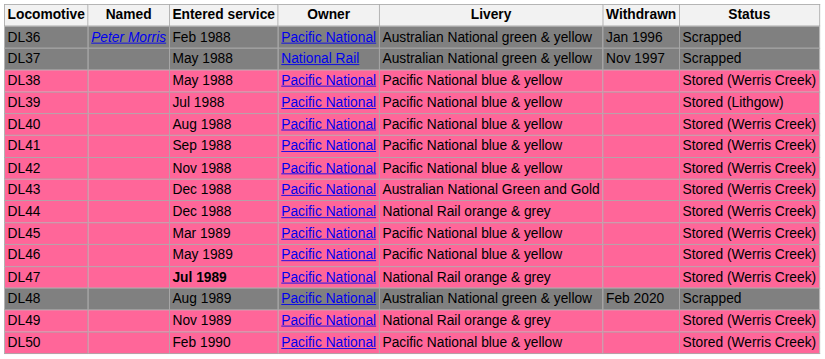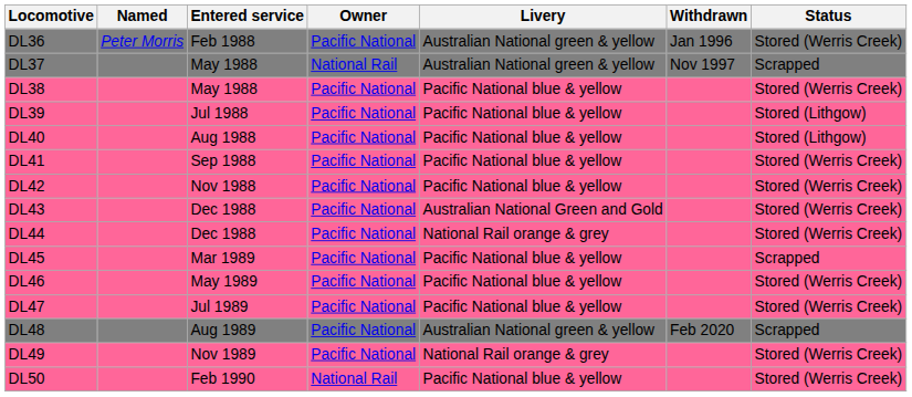DL36 | Status: Scrapped -> Stored (Werris Creek)
DL40 | Status: Stored (Werris Creek) -> Stored (Lithgow)
DL45 | Status: Stored (Werris Creek) -> Scrapped
DL47 | Entered service: bold -> normal
DL47 | Livery: National Rail orange & grey -> Pacific National blue & yellow
DL50 | Owner: Pacific National -> National Rail
